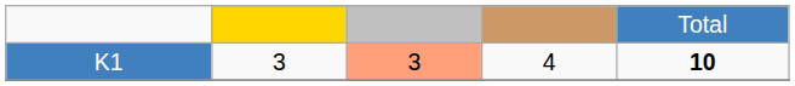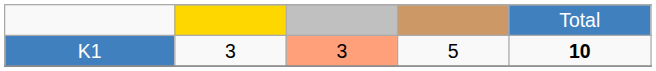K1 | column 4: 4 -> 5
